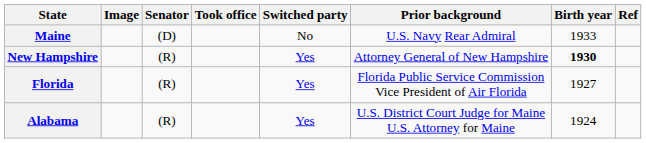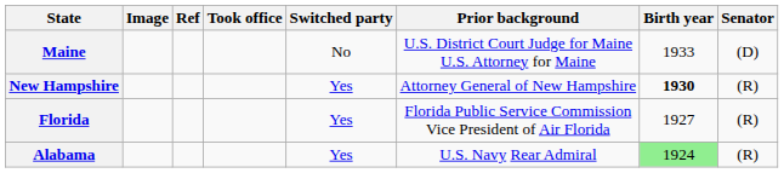columns swapped: Senator <-> Ref
Maine | Prior background: U.S. Navy Rear Admiral -> U.S. District Court Judge for Maine U.S. Attorney for Maine
Alabama | Prior background: U.S. District Court Judge for Maine U.S. Attorney for Maine -> U.S. Navy Rear Admiral
Alabama | Birth year: no background -> lightgreen background
